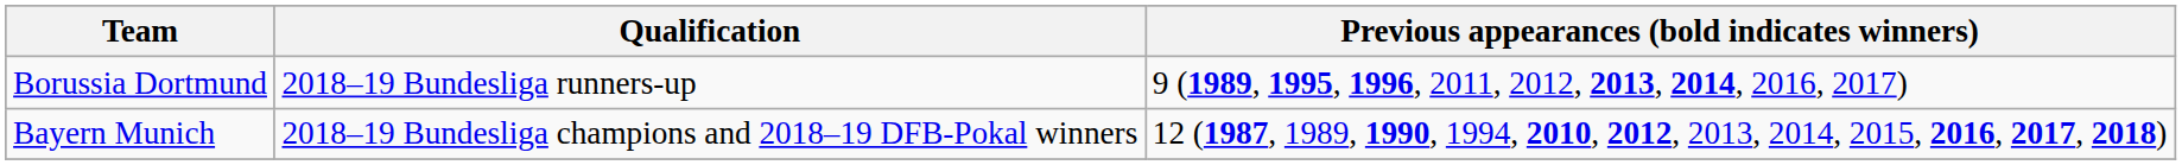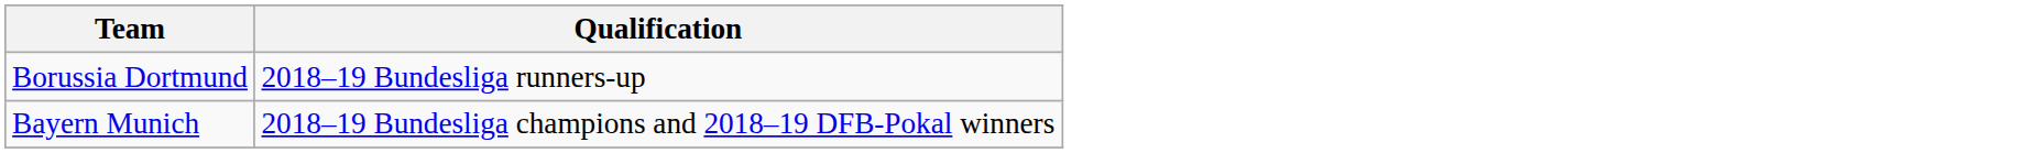- column: Previous appearances (bold indicates winners) | 9 (1989, 1995, 1996, 2011, 2012, 2013, 2014, 2016, 2017) | 12 (1987, 1989, 1990, 1994, 2010, 2012, 2013, 2014, 2015, 2016, 2017, 2018)
